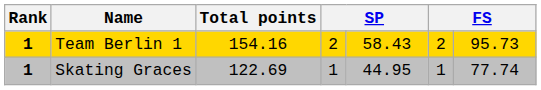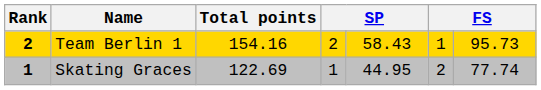Team Berlin 1 | Rank: 1 -> 2
Team Berlin 1 | column 6: 2 -> 1
Skating Graces | column 6: 1 -> 2
